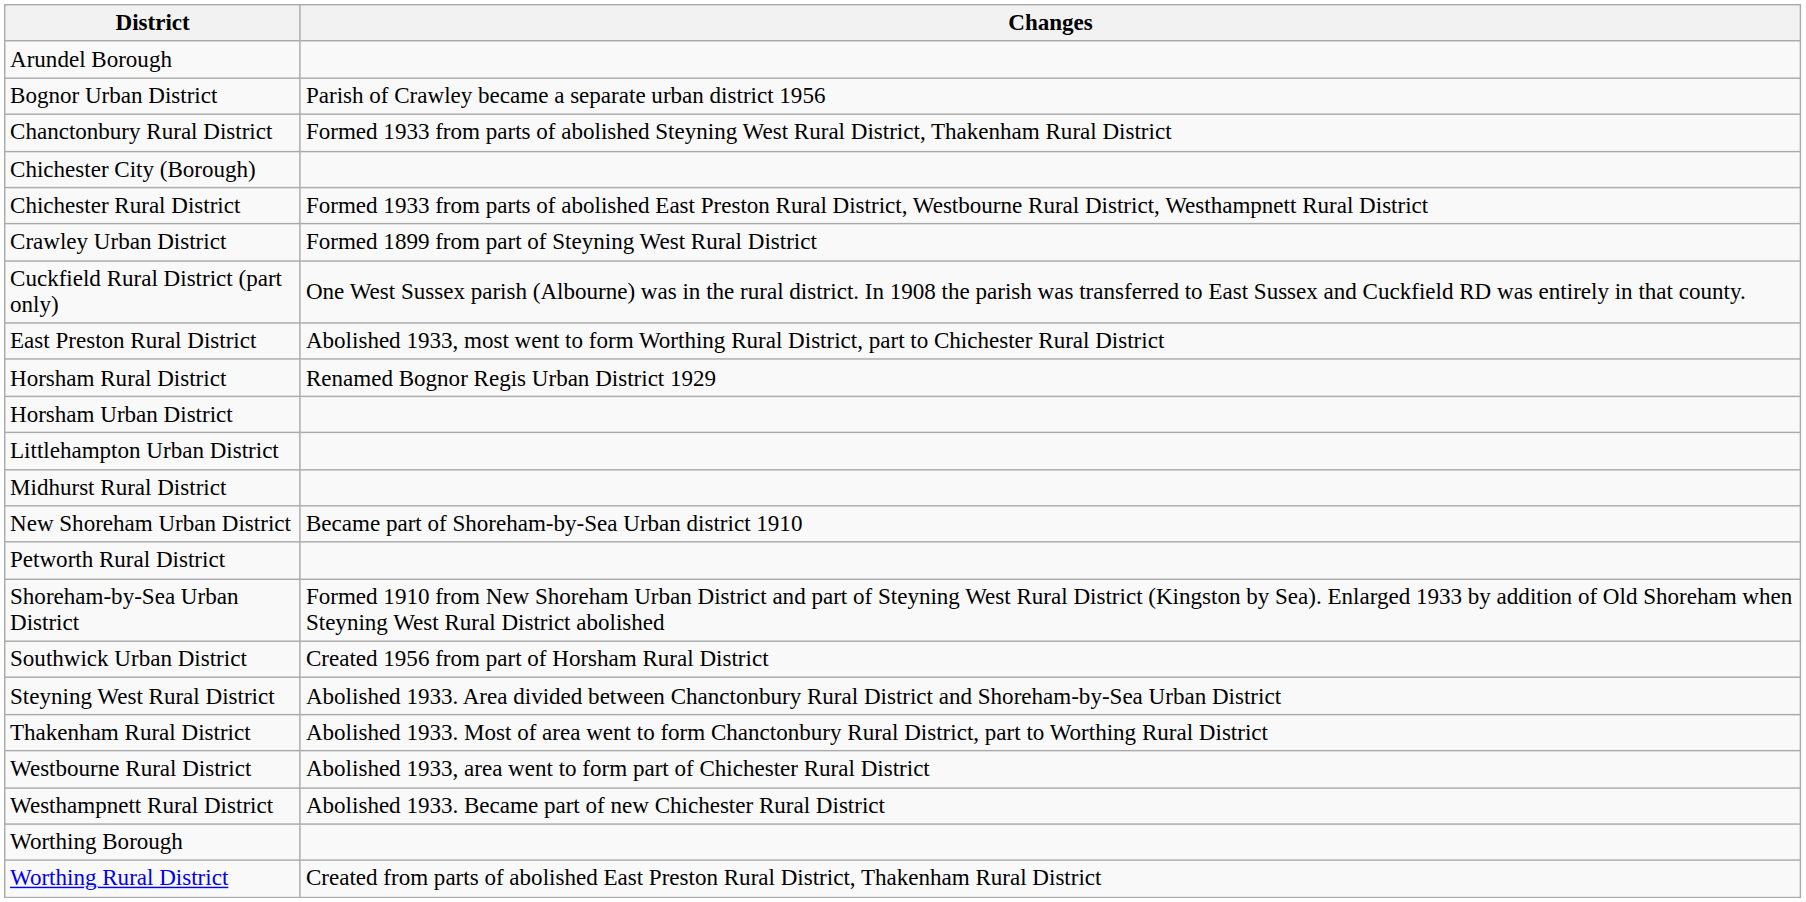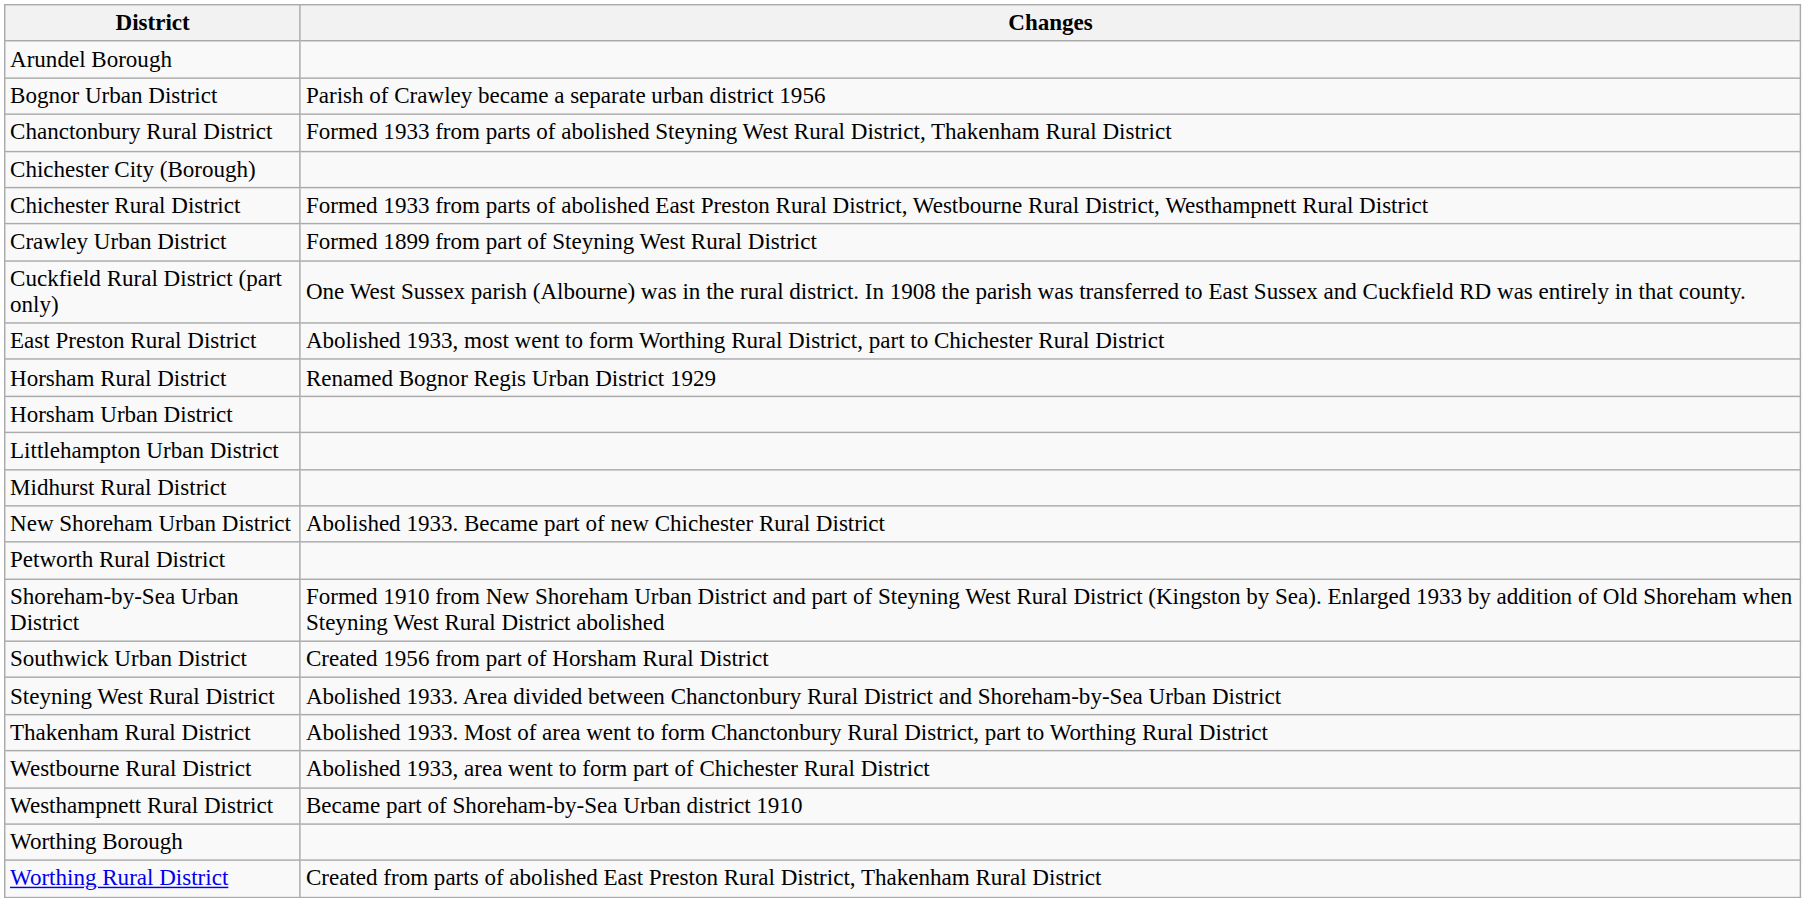New Shoreham Urban District | Changes: Became part of Shoreham-by-Sea Urban district 1910 -> Abolished 1933. Became part of new Chichester Rural District
Westhampnett Rural District | Changes: Abolished 1933. Became part of new Chichester Rural District -> Became part of Shoreham-by-Sea Urban district 1910
